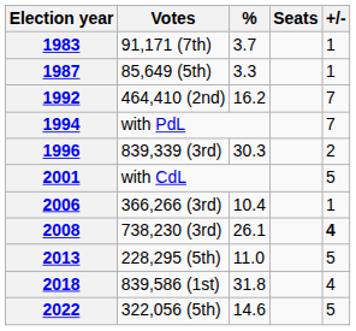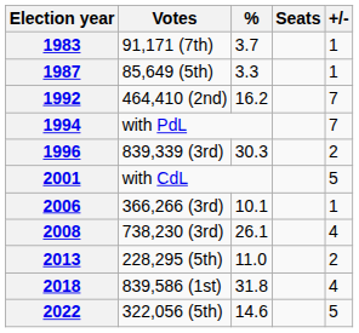2006 | %: 10.4 -> 10.1
2008 | +/-: bold -> normal
2013 | +/-: 5 -> 2
